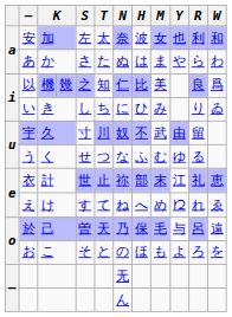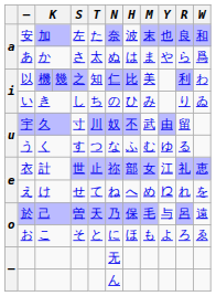安 | T: 太 -> た
安 | M: 女 -> 末
安 | R: 利 -> 良
あ | T: た -> 太
あ | W: わ -> 爲
以 | R: 良 -> 利
以 | W: 爲 -> わ
い | N: に -> の
う | S: せ -> す
衣 | M: 末 -> 女
え | S: す -> せ
え | W: ゑ -> を
お | N: の -> に
お | W: を -> ゑ
